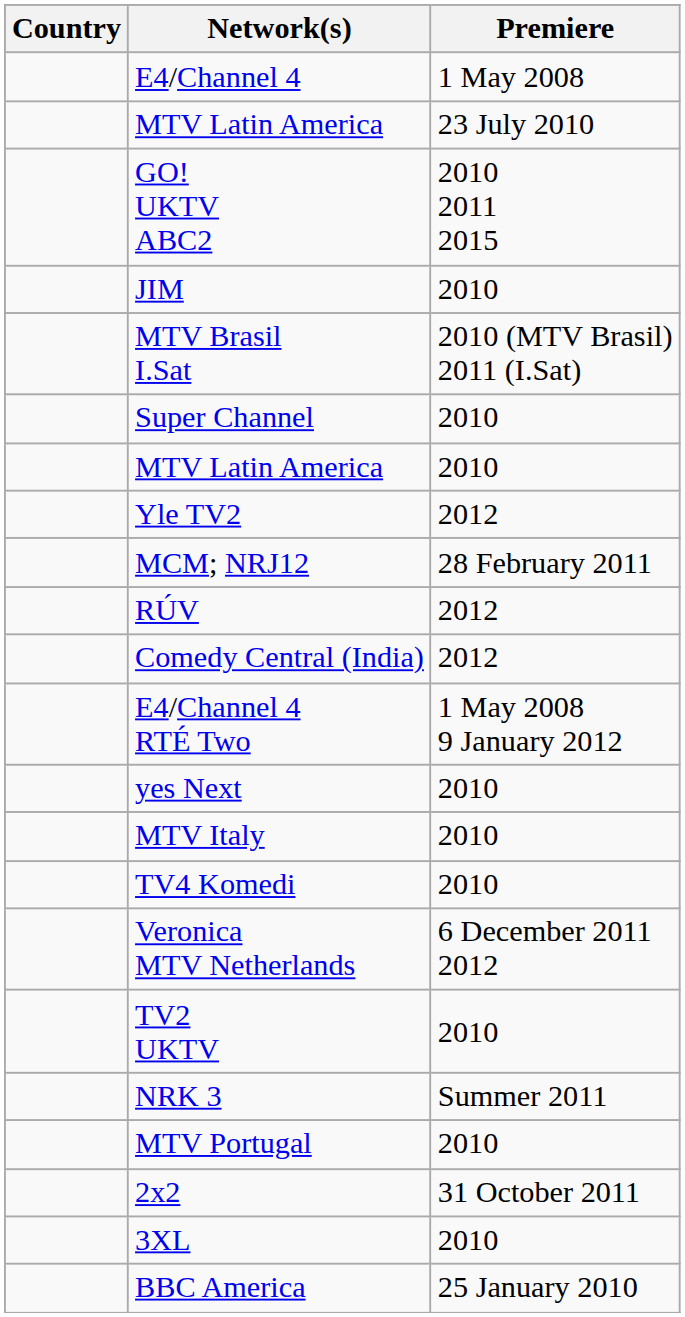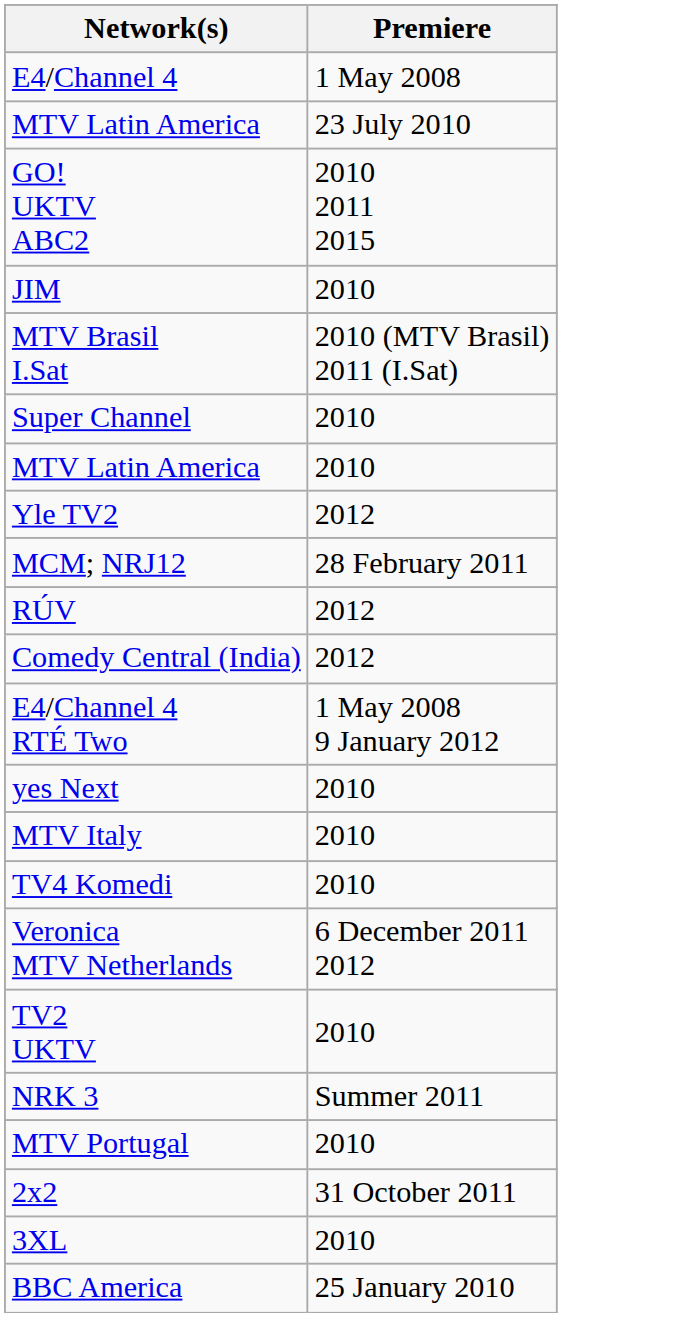- column: Country
